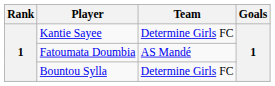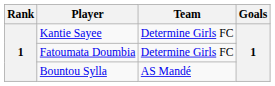Fatoumata Doumbia | Team: AS Mandé -> Determine Girls FC
Bountou Sylla | Team: Determine Girls FC -> AS Mandé
